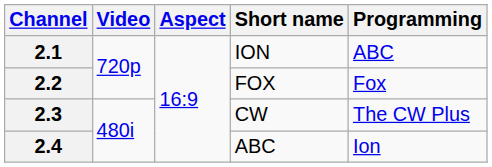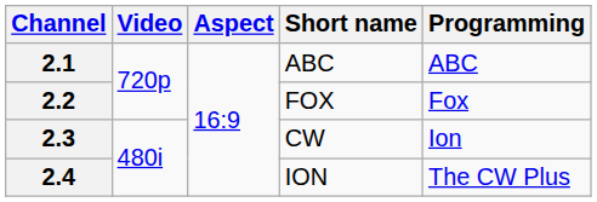2.1 | Short name: ION -> ABC
2.3 | Programming: The CW Plus -> Ion
2.4 | Short name: ABC -> ION
2.4 | Programming: Ion -> The CW Plus
